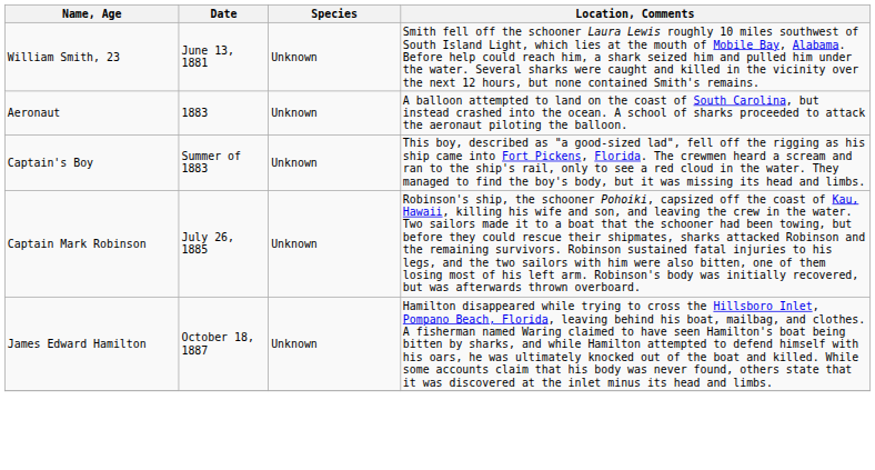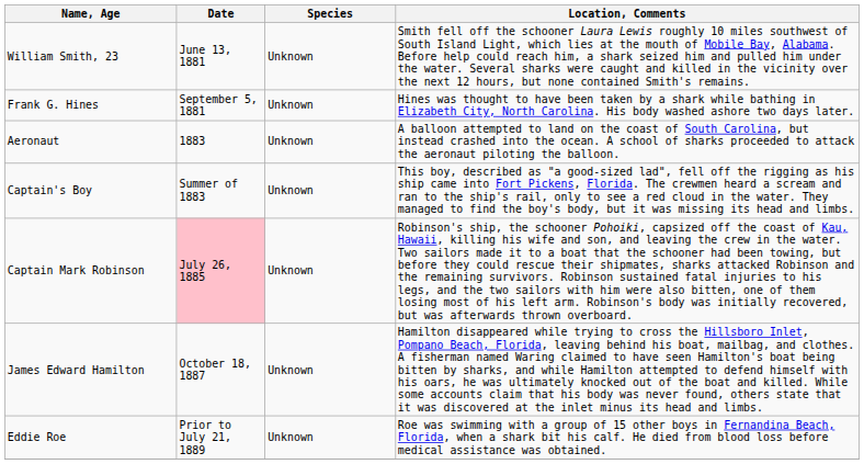+ row: Frank G. Hines | September 5, 1881 | Unknown | Hines was thought to have been taken by a shark while bathing in Elizabeth City, North Carolina. His body washed ashore two days later.
Captain Mark Robinson | Date: no background -> pink background
+ row: Eddie Roe | Prior to July 21, 1889 | Unknown | Roe was swimming with a group of 15 other boys in Fernandina Beach, Florida, when a shark bit his calf. He died from blood loss before medical assistance was obtained.
